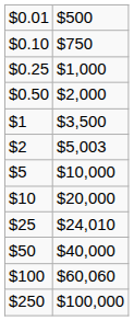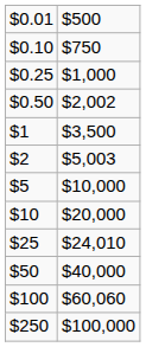$0.50 | column 2: $2,000 -> $2,002
